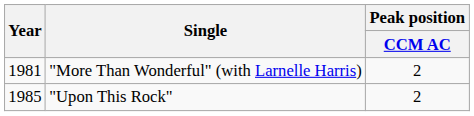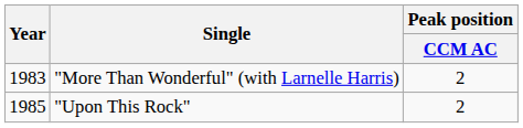"More Than Wonderful" (with Larnelle Harris) | Year: 1981 -> 1983
